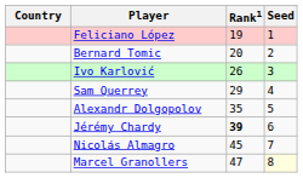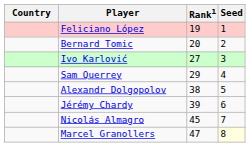Ivo Karlović | Rank1: 26 -> 27
Alexandr Dolgopolov | Rank1: 35 -> 38
Jérémy Chardy | Rank1: bold -> normal
